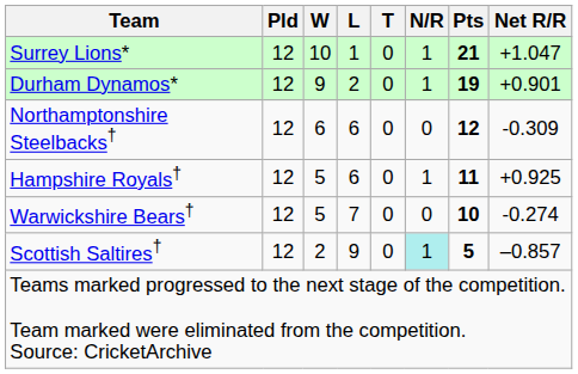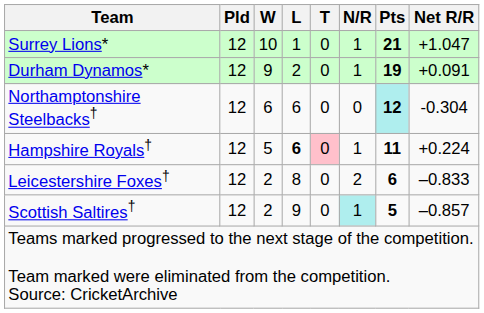Durham Dynamos* | Net R/R: +0.901 -> +0.091
Northamptonshire Steelbacks† | Pts: no background -> paleturquoise background
Northamptonshire Steelbacks† | Net R/R: -0.309 -> -0.304
Hampshire Royals† | L: normal -> bold
Hampshire Royals† | T: no background -> pink background
Hampshire Royals† | Net R/R: +0.925 -> +0.224
- row: Warwickshire Bears† | 12 | 5 | 7 | 0 | 0 | 10 | -0.274
+ row: Leicestershire Foxes† | 12 | 2 | 8 | 0 | 2 | 6 | –0.833
